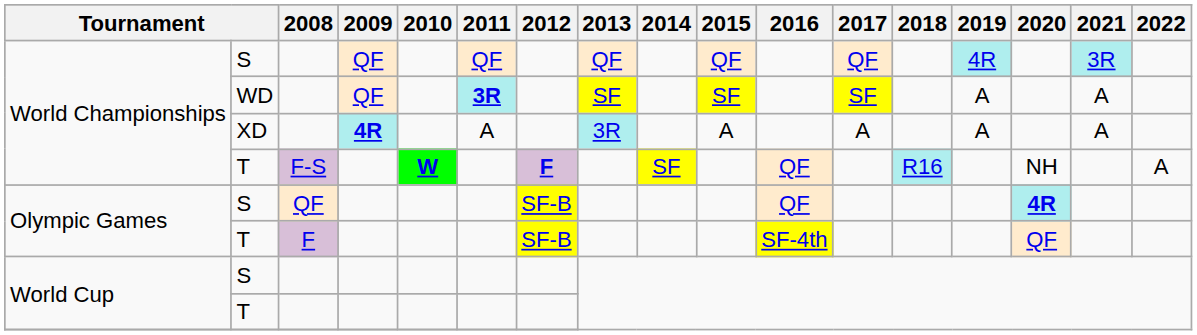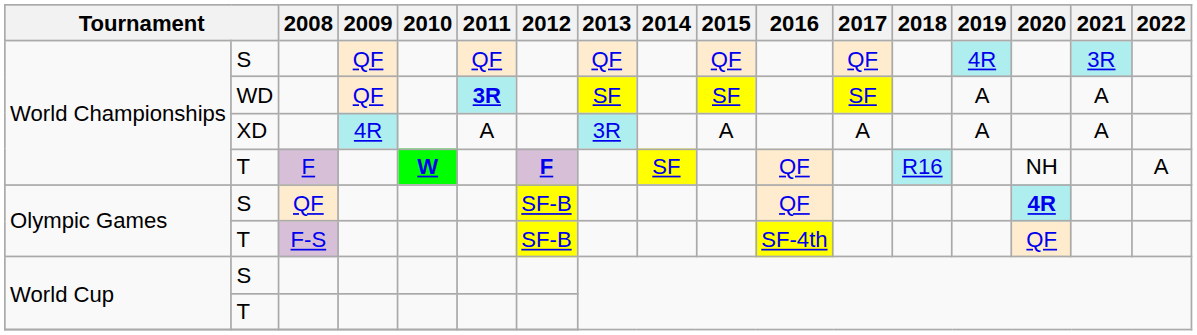XD | 2009: bold -> normal
World Championships / T | 2008: F-S -> F
Olympic Games / T | 2008: F -> F-S
